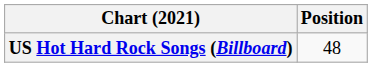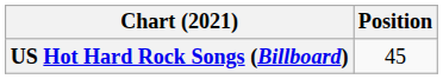US Hot Hard Rock Songs (Billboard) | Position: 48 -> 45
